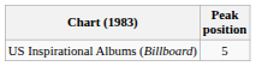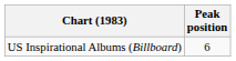US Inspirational Albums (Billboard) | Peak position: 5 -> 6
